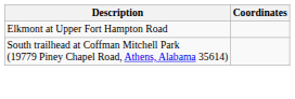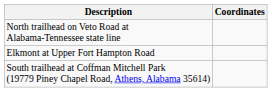+ row: North trailhead on Veto Road at Alabama-Tennessee state line
